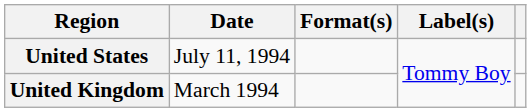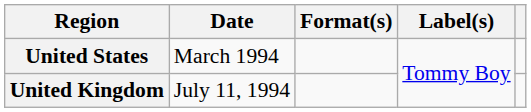United States | Date: July 11, 1994 -> March 1994
United Kingdom | Date: March 1994 -> July 11, 1994
